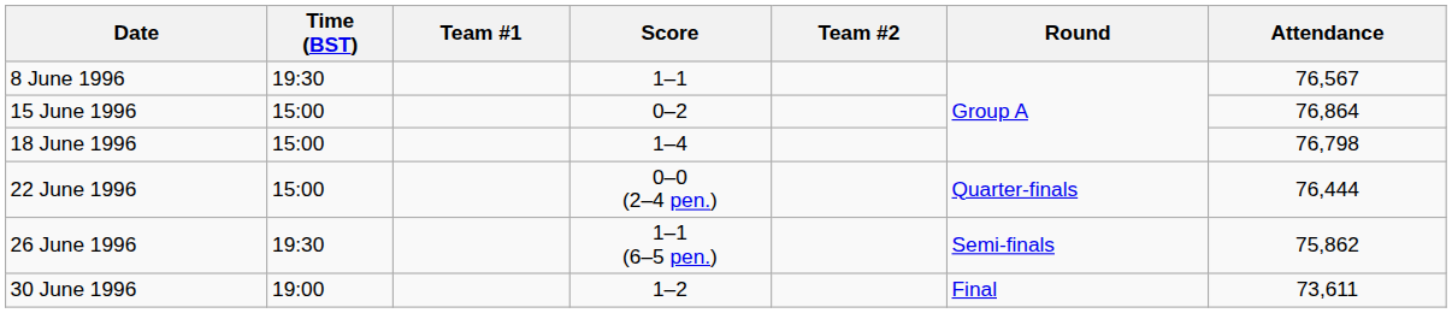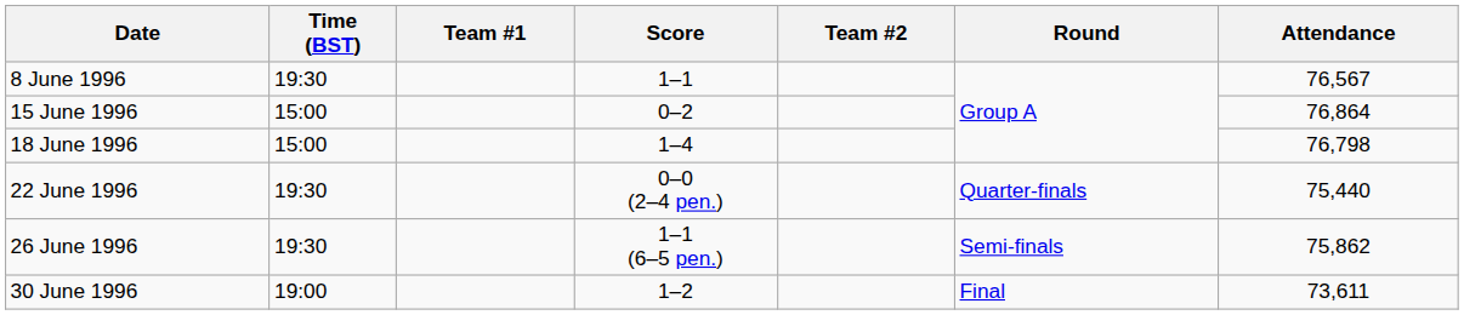22 June 1996 | Time (BST): 15:00 -> 19:30
22 June 1996 | Attendance: 76,444 -> 75,440
